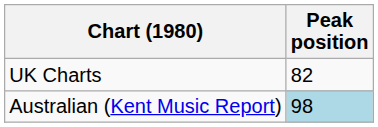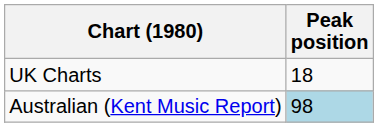UK Charts | Peak position: 82 -> 18
